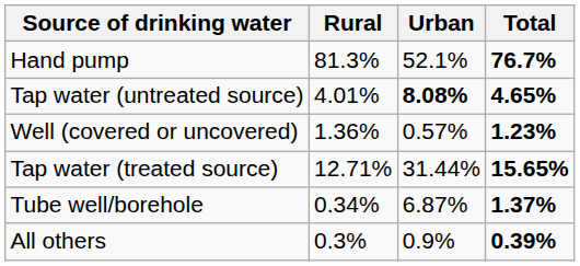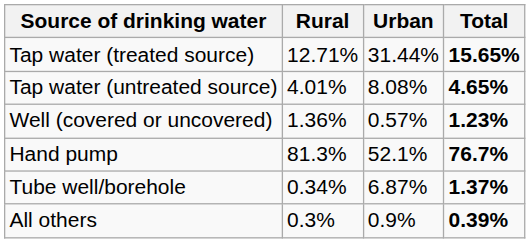rows swapped: Tap water (treated source) <-> Hand pump
Tap water (untreated source) | Urban: bold -> normal
